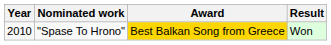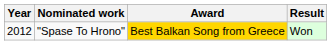"Spase To Hrono" | Year: 2010 -> 2012
